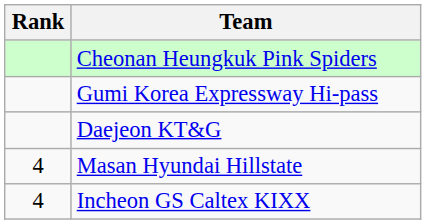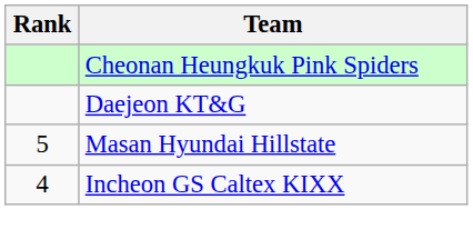- row: Gumi Korea Expressway Hi-pass
Masan Hyundai Hillstate | Rank: 4 -> 5
